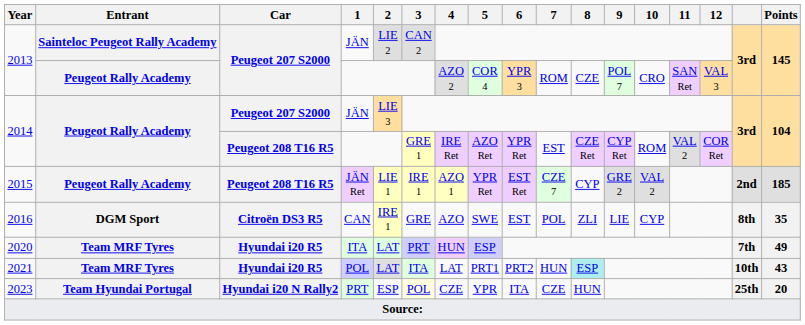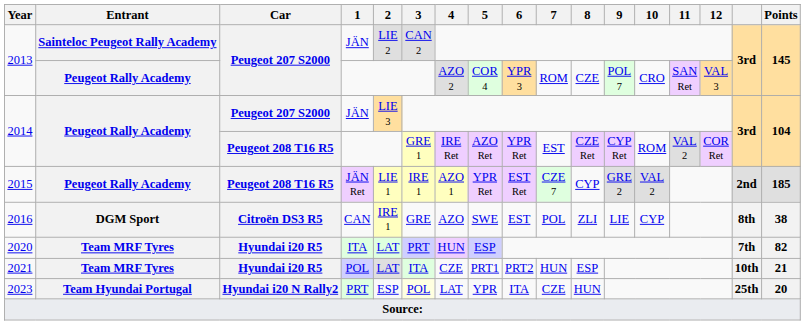2016 | Points: 35 -> 38
2020 | Points: 49 -> 82
2021 | 4: LAT -> CZE
2021 | 8: paleturquoise background -> no background
2021 | Points: 43 -> 21
2023 | 4: CZE -> LAT
